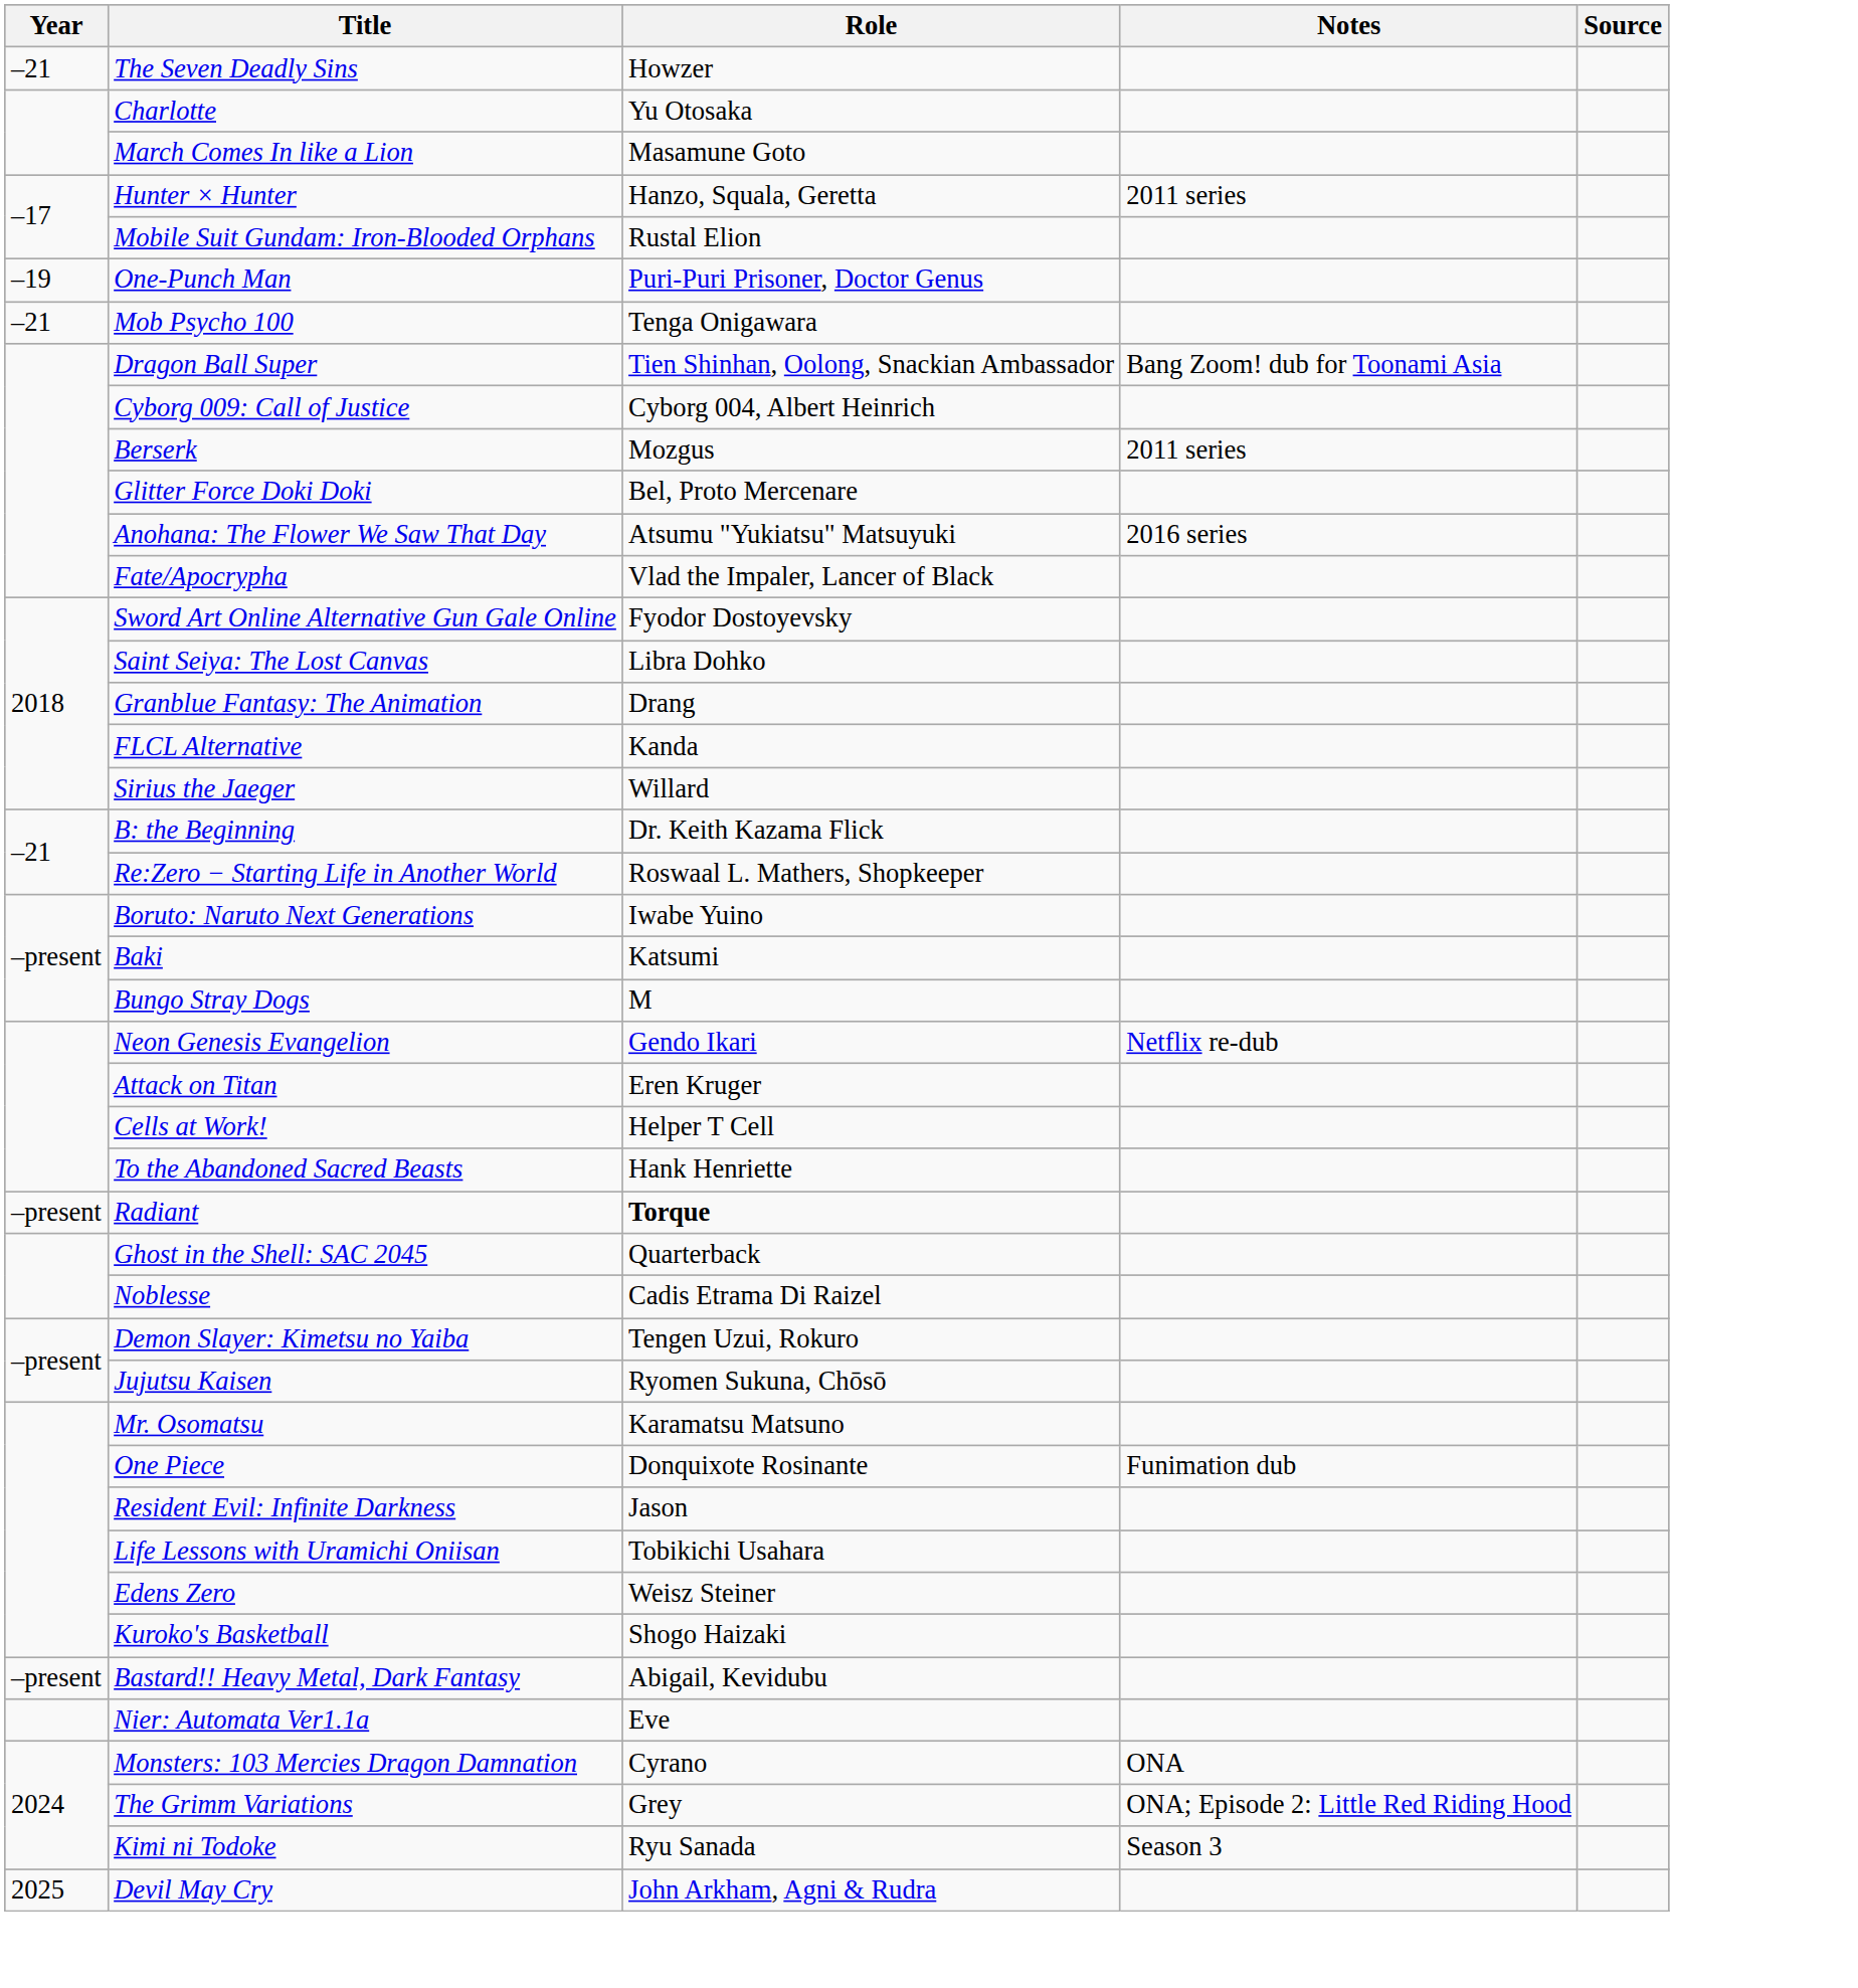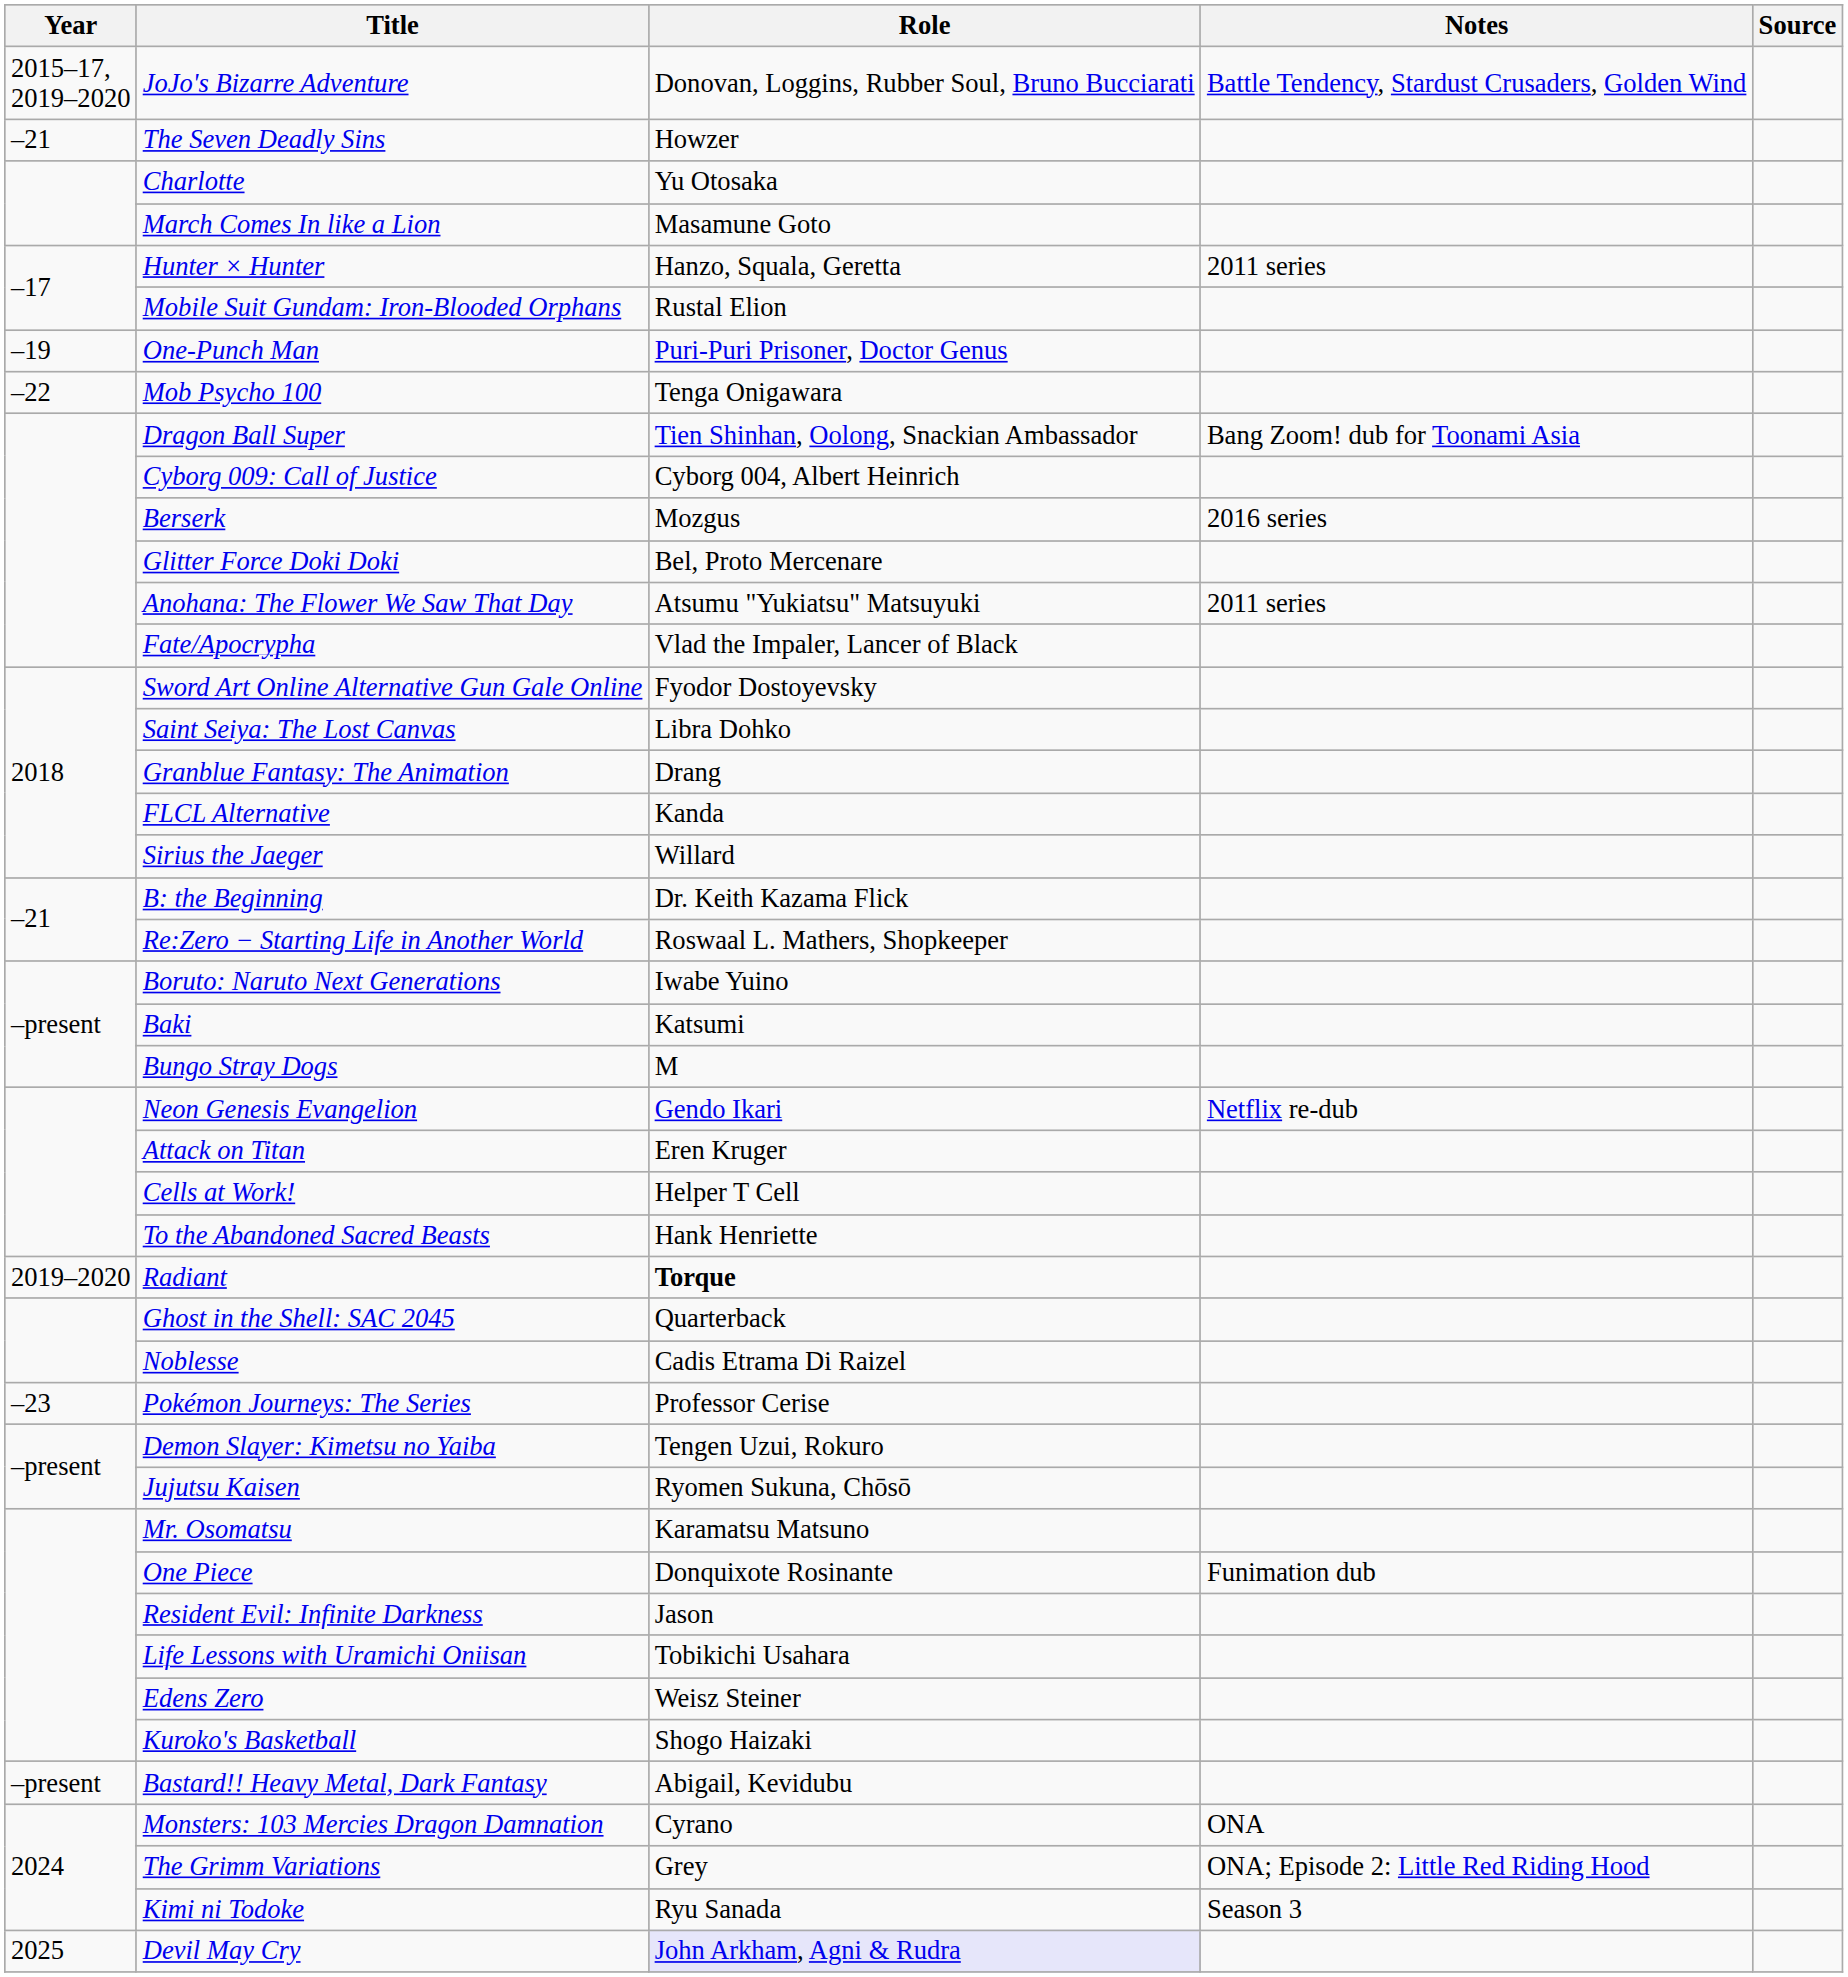+ row: 2015–17, 2019–2020 | JoJo's Bizarre Adventure | Donovan, Loggins, Rubber Soul, Bruno Bucciarati | Battle Tendency, Stardust Crusaders, Golden Wind
Mob Psycho 100 | Year: –21 -> –22
Berserk | Notes: 2011 series -> 2016 series
Anohana: The Flower We Saw That Day | Notes: 2016 series -> 2011 series
Radiant | Year: –present -> 2019–2020
+ row: –23 | Pokémon Journeys: The Series | Professor Cerise
- row: Nier: Automata Ver1.1a | Eve
Devil May Cry | Role: no background -> lavender background
